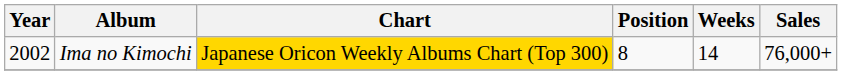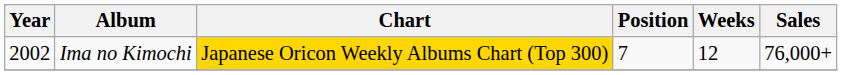Ima no Kimochi | Position: 8 -> 7
Ima no Kimochi | Weeks: 14 -> 12
